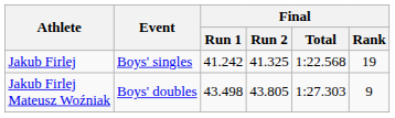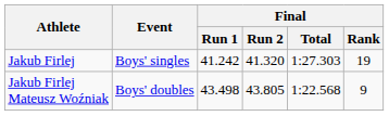Jakub Firlej | Final / Run 2: 41.325 -> 41.320
Jakub Firlej | Final / Total: 1:22.568 -> 1:27.303
Jakub Firlej Mateusz Woźniak | Final / Total: 1:27.303 -> 1:22.568
